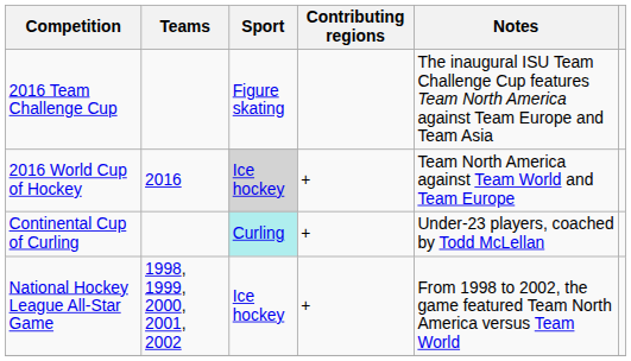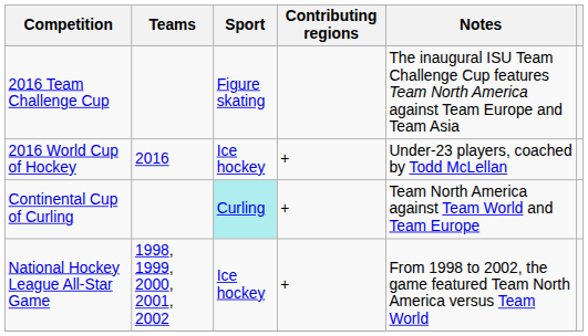2016 World Cup of Hockey | Sport: lightgrey background -> no background
2016 World Cup of Hockey | Notes: Team North America against Team World and Team Europe -> Under-23 players, coached by Todd McLellan
Continental Cup of Curling | Notes: Under-23 players, coached by Todd McLellan -> Team North America against Team World and Team Europe
